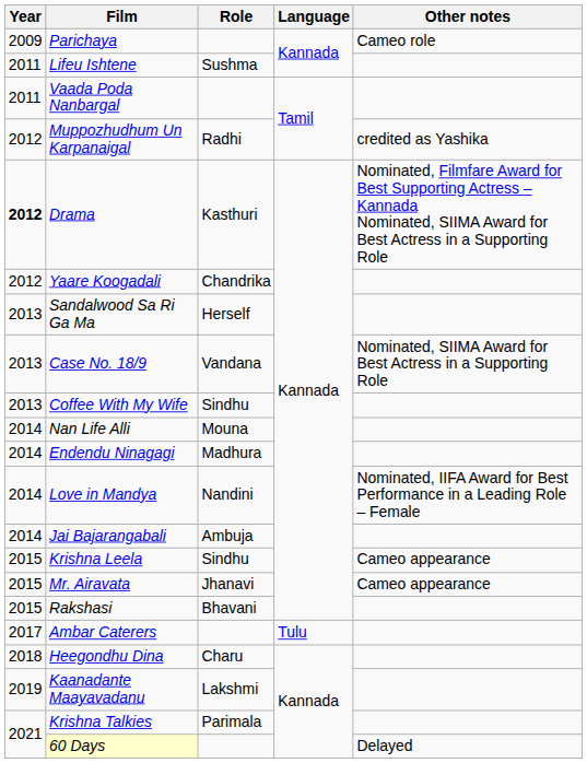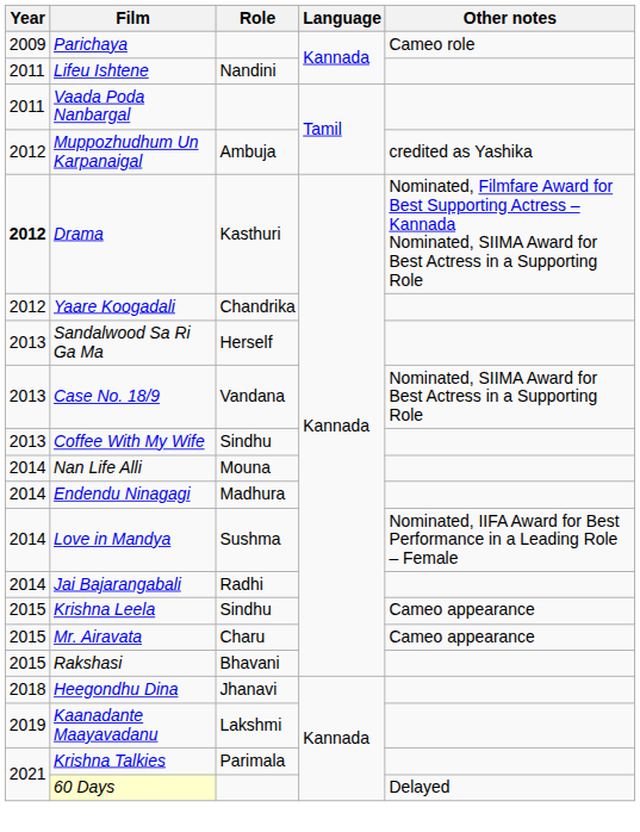Lifeu Ishtene | Role: Sushma -> Nandini
Muppozhudhum Un Karpanaigal | Role: Radhi -> Ambuja
Love in Mandya | Role: Nandini -> Sushma
Jai Bajarangabali | Role: Ambuja -> Radhi
Mr. Airavata | Role: Jhanavi -> Charu
- row: 2017 | Ambar Caterers | Tulu
Heegondhu Dina | Role: Charu -> Jhanavi
